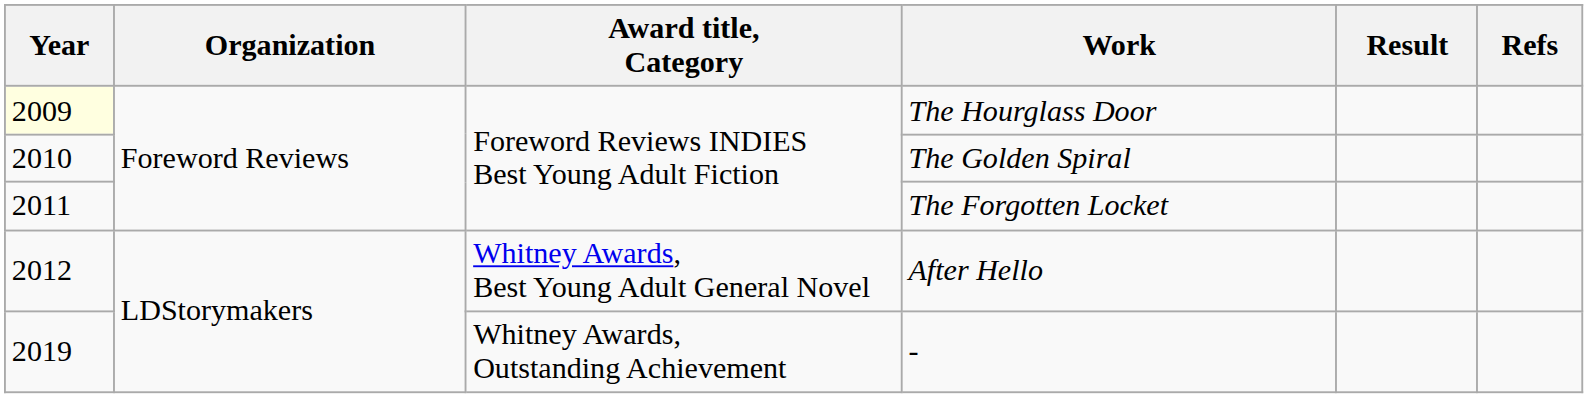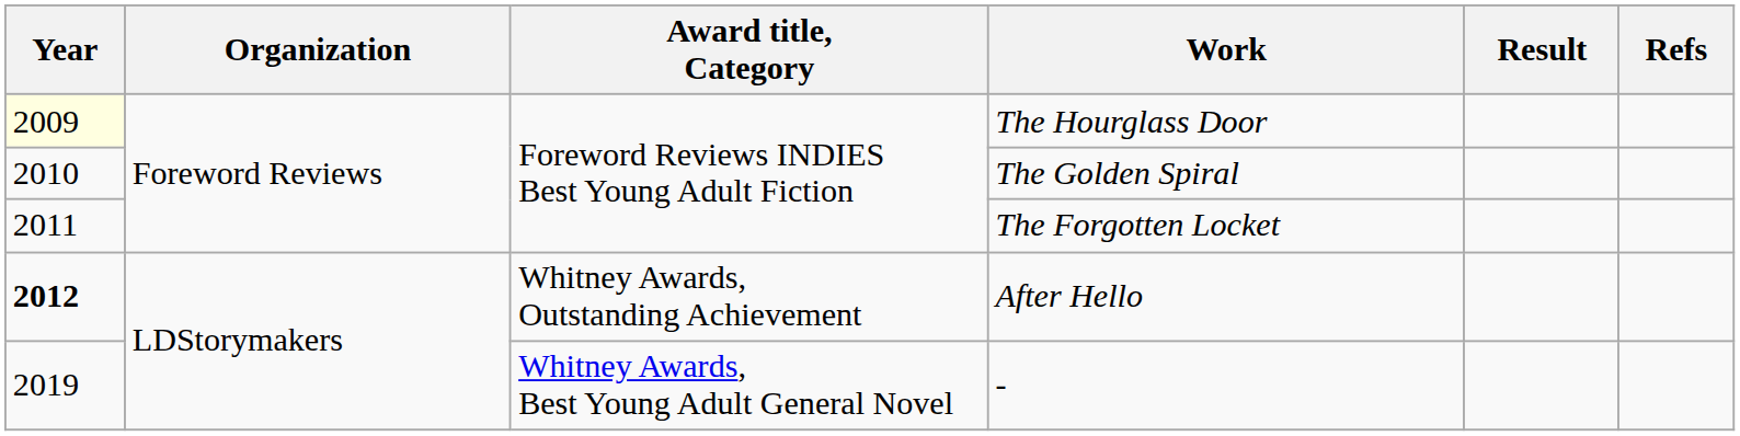After Hello | Year: normal -> bold
After Hello | Award title, Category: Whitney Awards, Best Young Adult General Novel -> Whitney Awards, Outstanding Achievement
- | Award title, Category: Whitney Awards, Outstanding Achievement -> Whitney Awards, Best Young Adult General Novel
